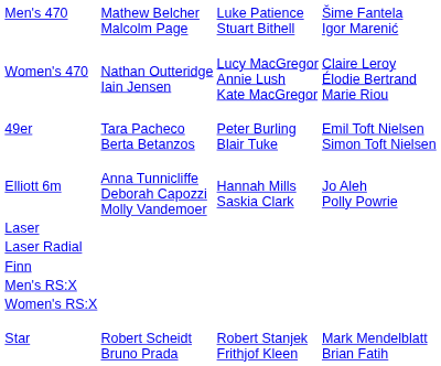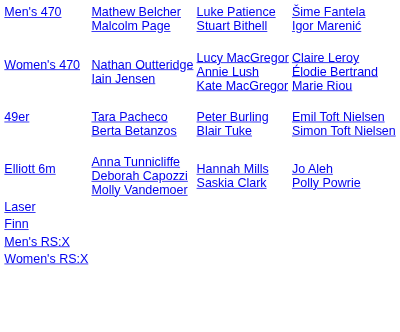- row: Laser Radial
- row: Star | Robert Scheidt Bruno Prada | Robert Stanjek Frithjof Kleen | Mark Mendelblatt Brian Fatih
